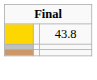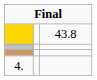+ row: 4.
